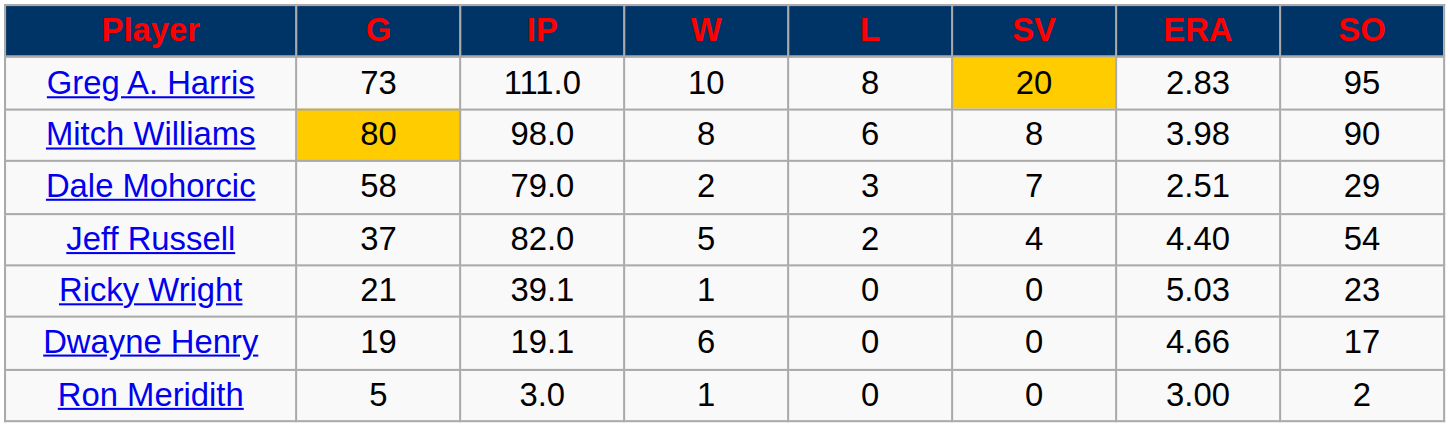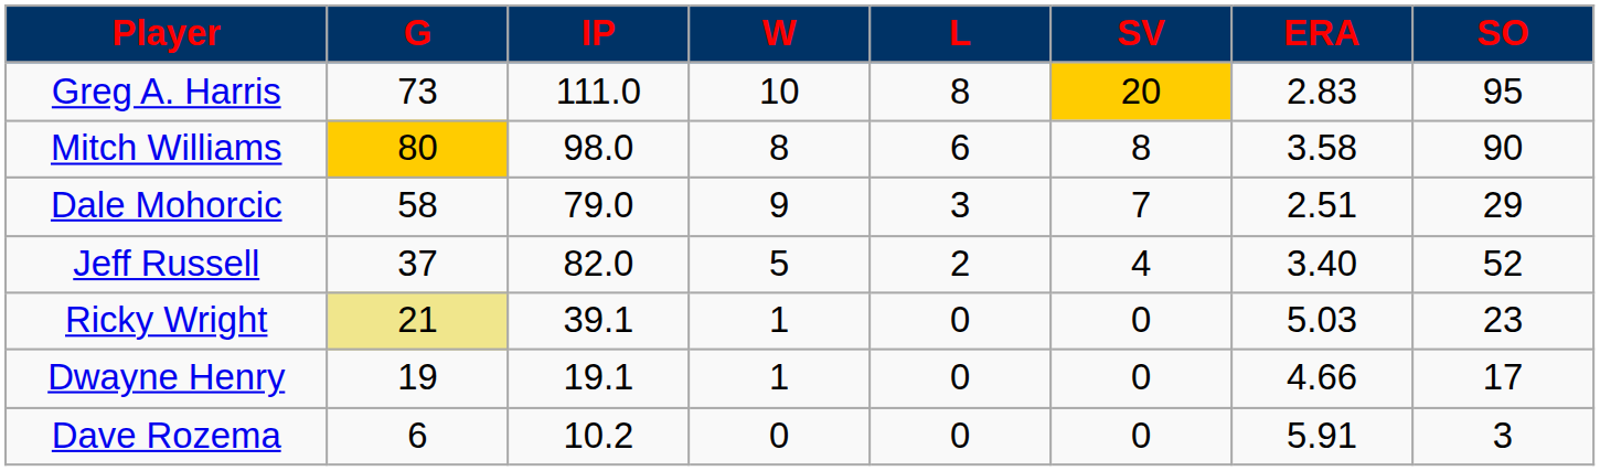Mitch Williams | ERA: 3.98 -> 3.58
Dale Mohorcic | W: 2 -> 9
Jeff Russell | ERA: 4.40 -> 3.40
Jeff Russell | SO: 54 -> 52
Ricky Wright | G: no background -> khaki background
Dwayne Henry | W: 6 -> 1
+ row: Dave Rozema | 6 | 10.2 | 0 | 0 | 0 | 5.91 | 3
- row: Ron Meridith | 5 | 3.0 | 1 | 0 | 0 | 3.00 | 2
